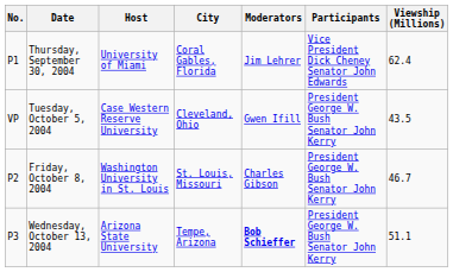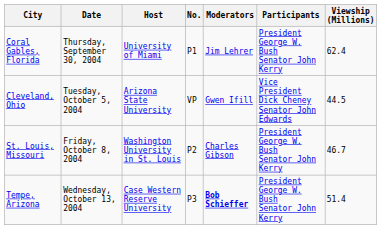columns swapped: No. <-> City
Thursday, September 30, 2004 | Participants: Vice President Dick Cheney Senator John Edwards -> President George W. Bush Senator John Kerry
Tuesday, October 5, 2004 | Host: Case Western Reserve University -> Arizona State University
Tuesday, October 5, 2004 | Participants: President George W. Bush Senator John Kerry -> Vice President Dick Cheney Senator John Edwards
Tuesday, October 5, 2004 | Viewship (Millions): 43.5 -> 44.5
Wednesday, October 13, 2004 | Host: Arizona State University -> Case Western Reserve University
Wednesday, October 13, 2004 | Viewship (Millions): 51.1 -> 51.4
